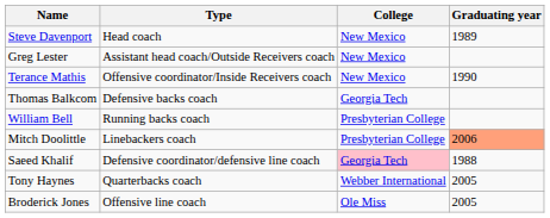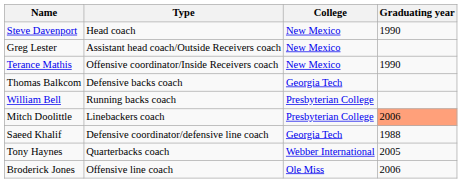Steve Davenport | Graduating year: 1989 -> 1990
Saeed Khalif | College: pink background -> no background
Broderick Jones | Graduating year: 2005 -> 2006
